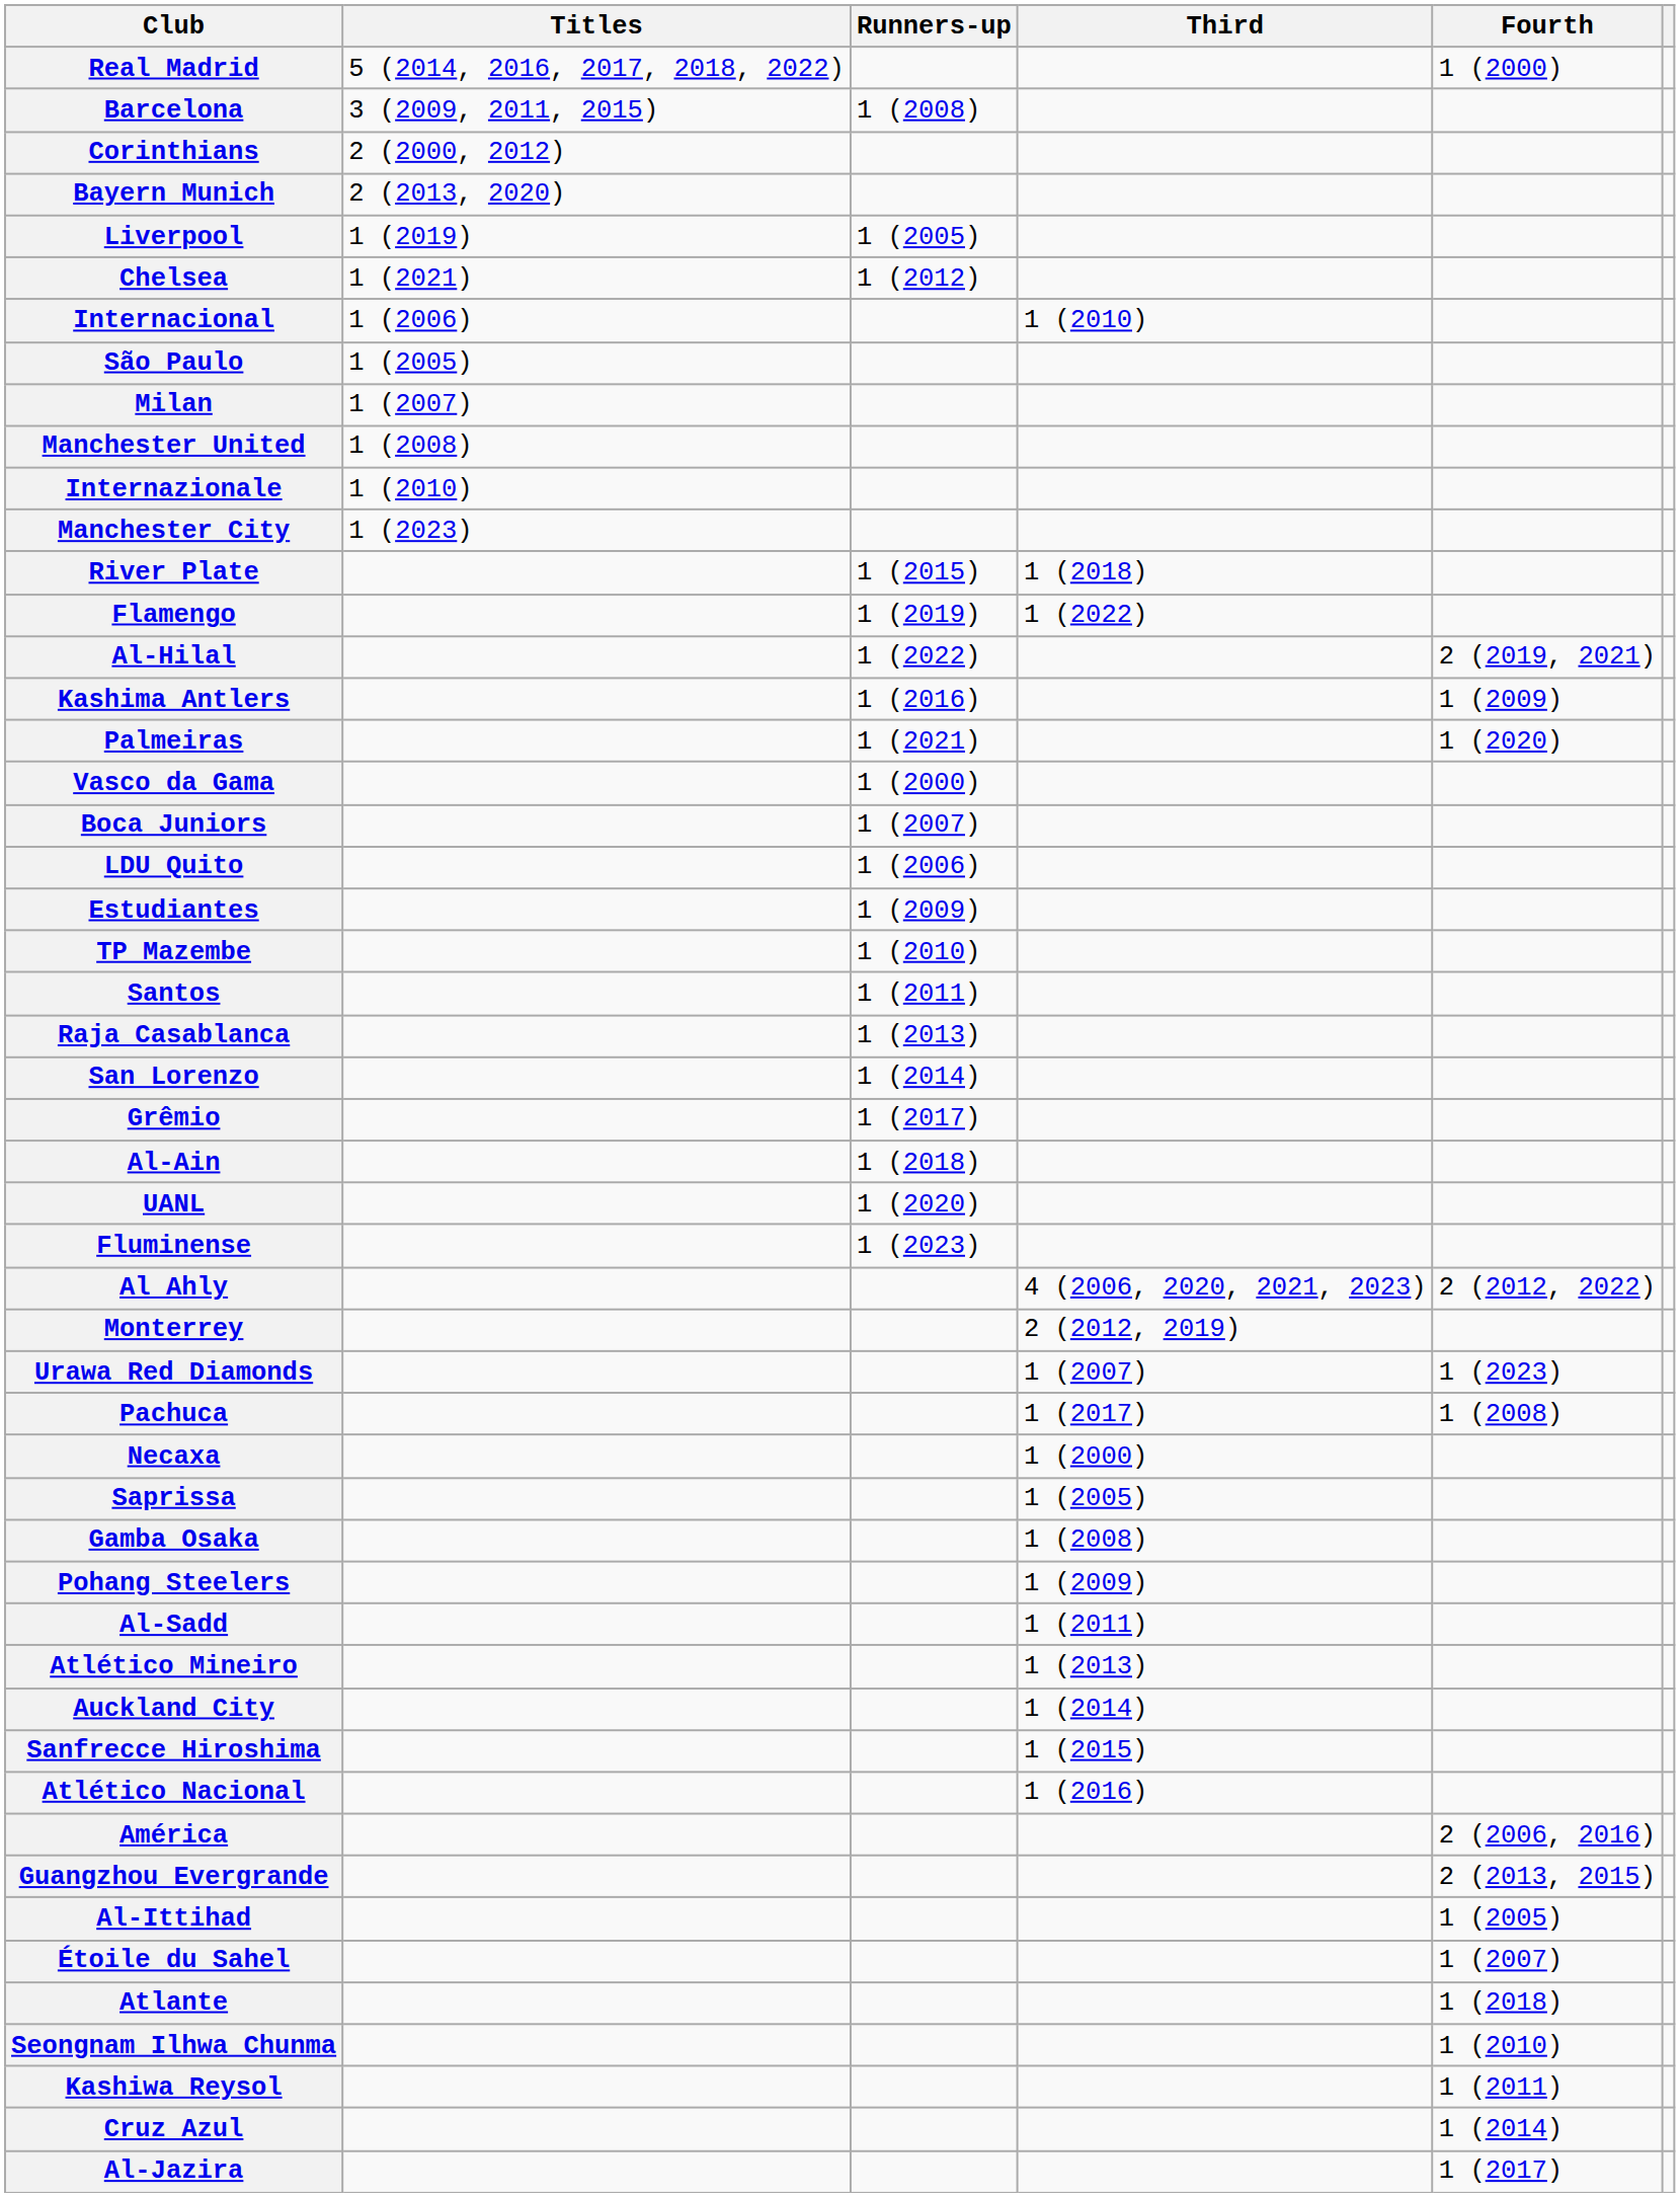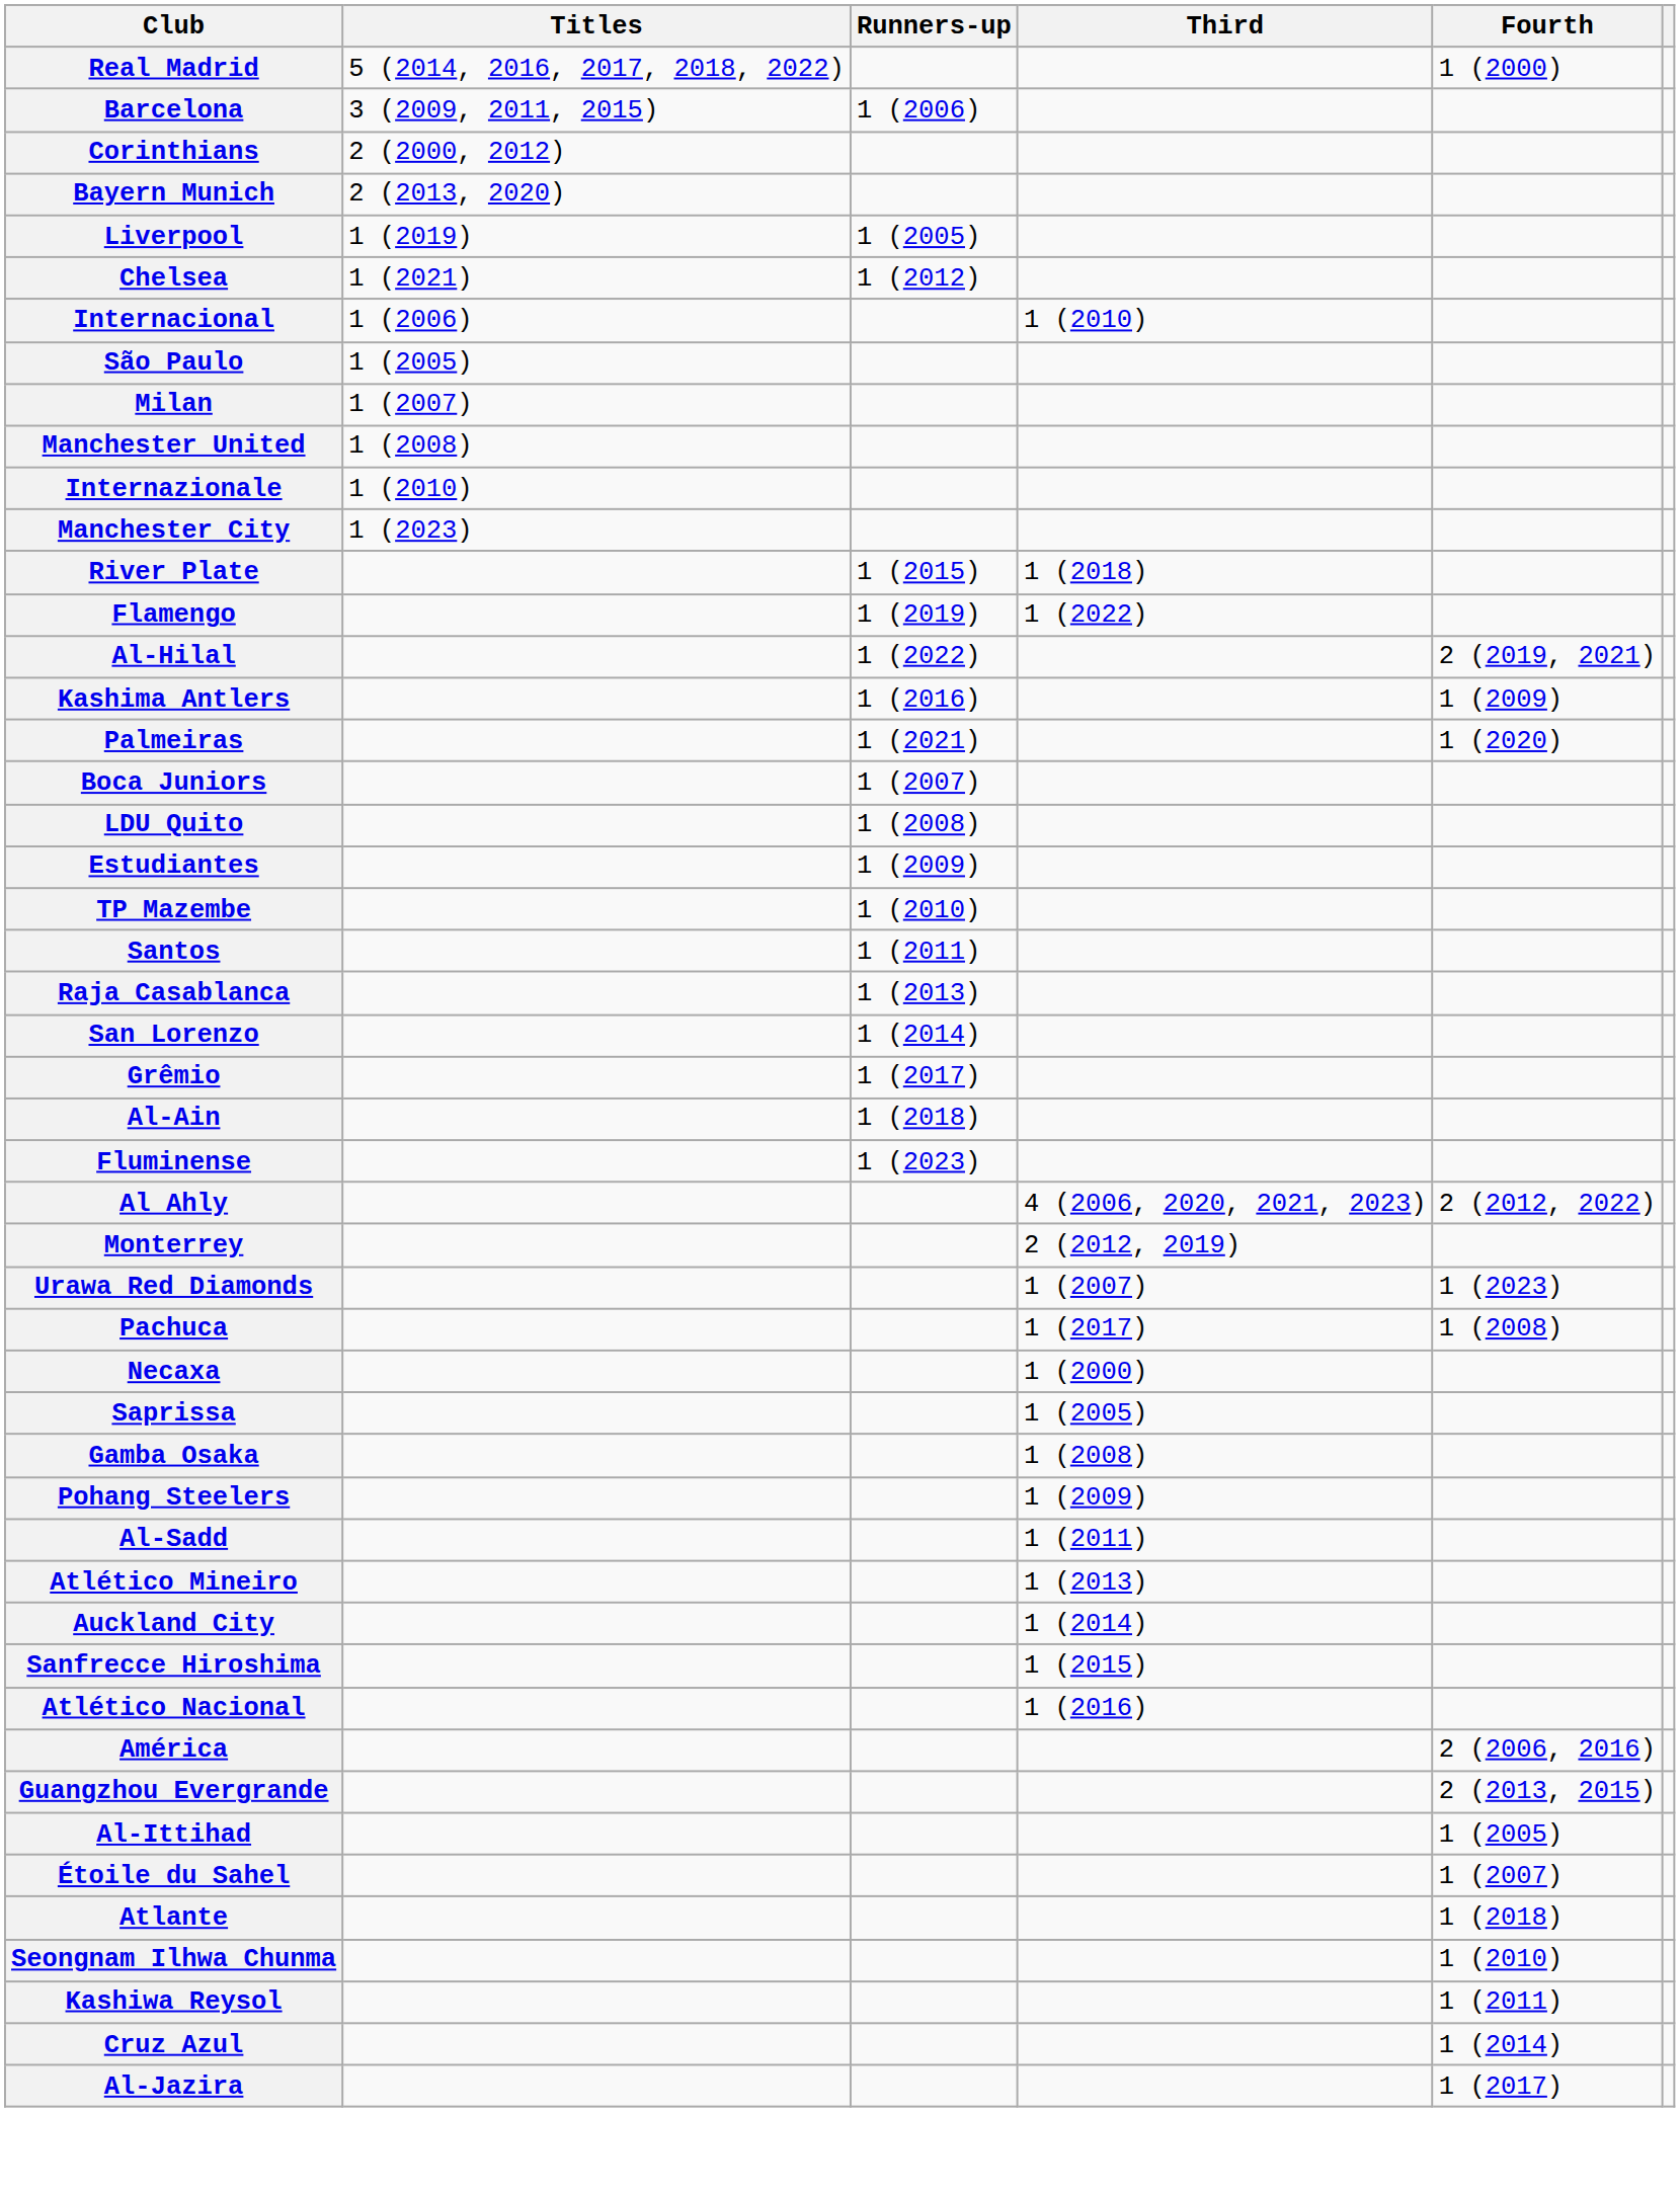Barcelona | Runners-up: 1 (2008) -> 1 (2006)
- row: Vasco da Gama | 1 (2000)
LDU Quito | Runners-up: 1 (2006) -> 1 (2008)
- row: UANL | 1 (2020)
